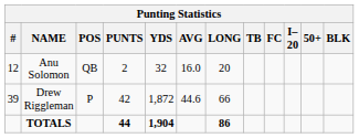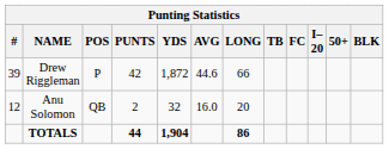rows swapped: Drew Riggleman <-> Anu Solomon
